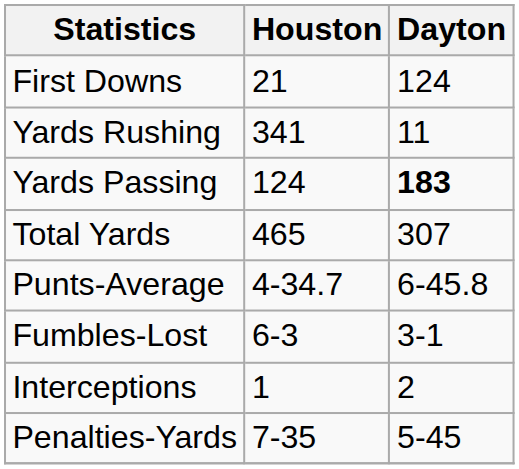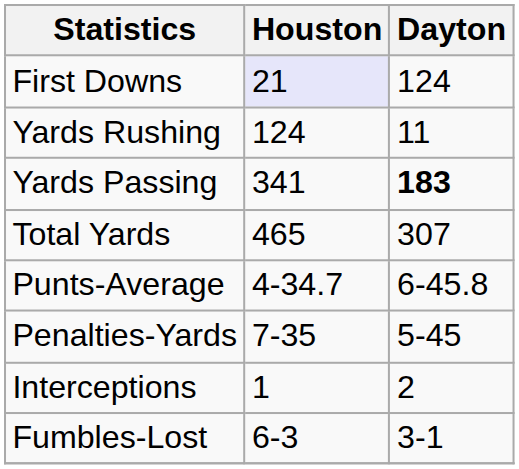First Downs | Houston: no background -> lavender background
Yards Rushing | Houston: 341 -> 124
Yards Passing | Houston: 124 -> 341
rows swapped: Fumbles-Lost <-> Penalties-Yards
